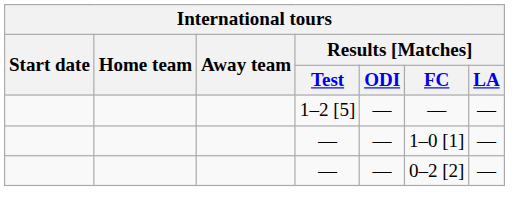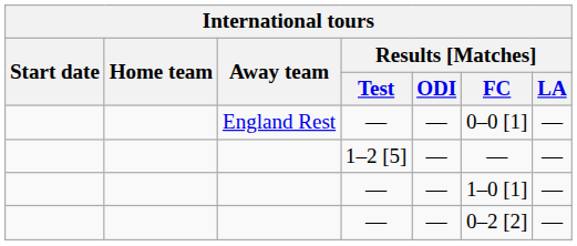+ row: England Rest | — | — | 0–0 [1] | —
